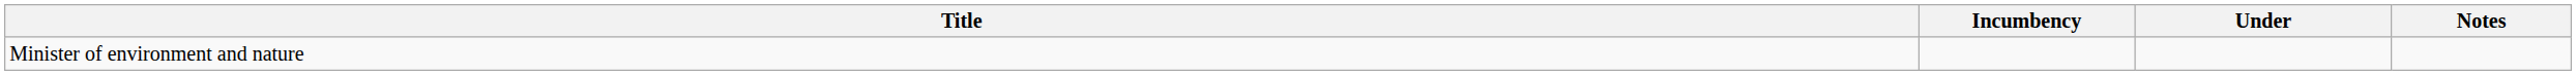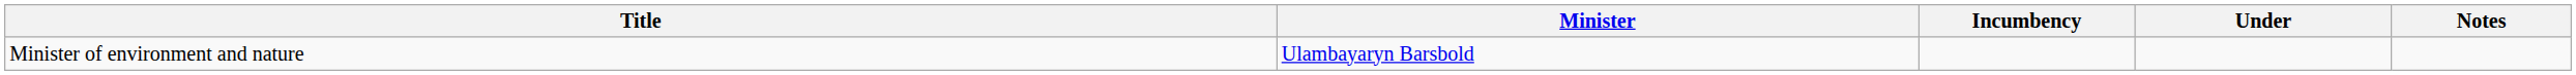+ column: Minister | Ulambayaryn Barsbold
